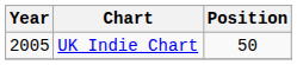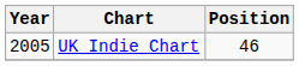UK Indie Chart | Position: 50 -> 46
